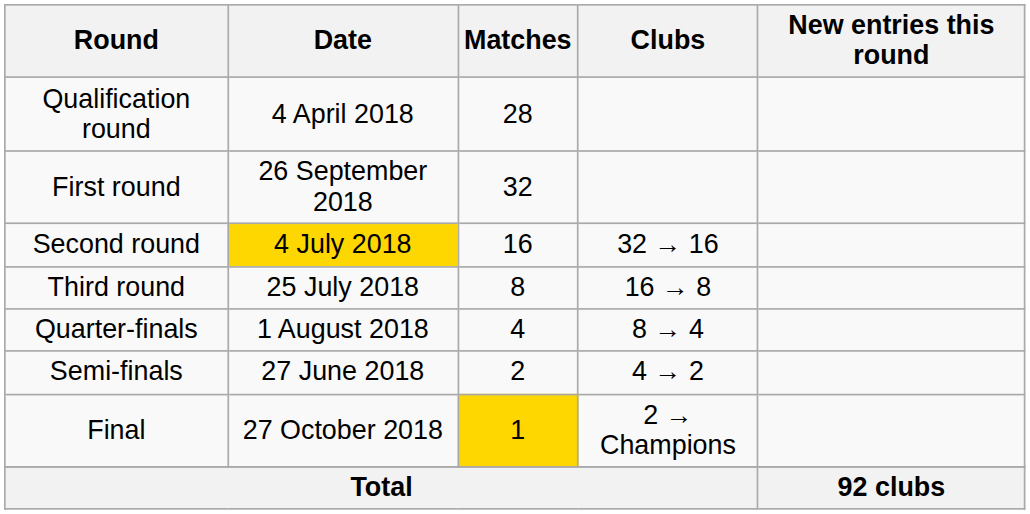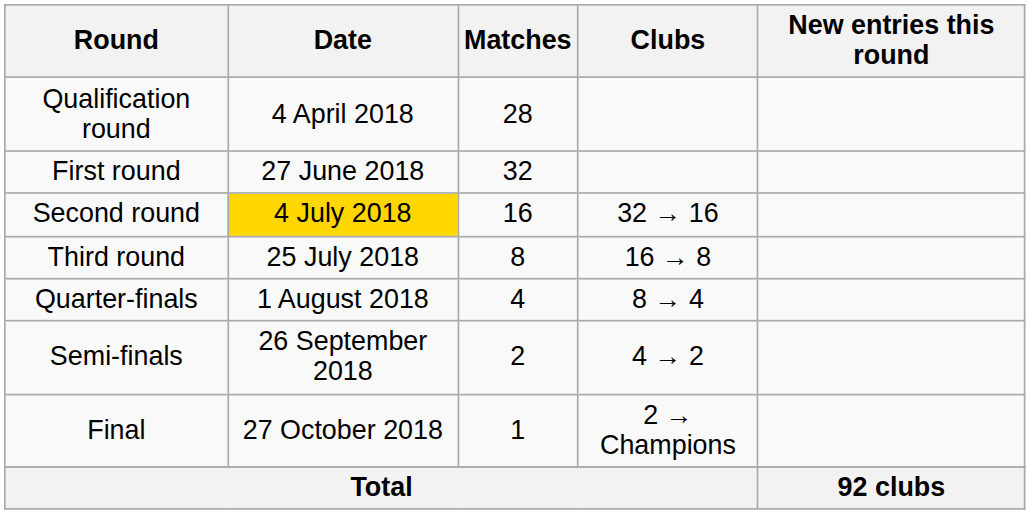First round | Date: 26 September 2018 -> 27 June 2018
Semi-finals | Date: 27 June 2018 -> 26 September 2018
Final | Matches: gold background -> no background
